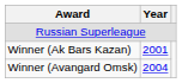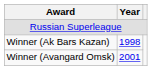Winner (Ak Bars Kazan) | Year: 2001 -> 1998
Winner (Avangard Omsk) | Year: 2004 -> 2001
